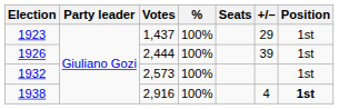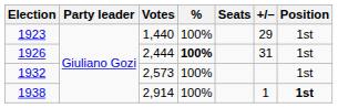1923 | Votes: 1,437 -> 1,440
1926 | %: normal -> bold
1926 | +/–: 39 -> 31
1938 | Votes: 2,916 -> 2,914
1938 | +/–: 4 -> 1
